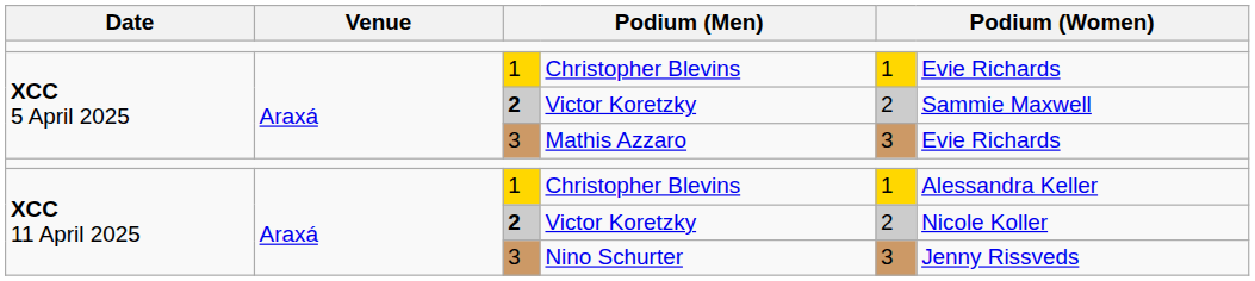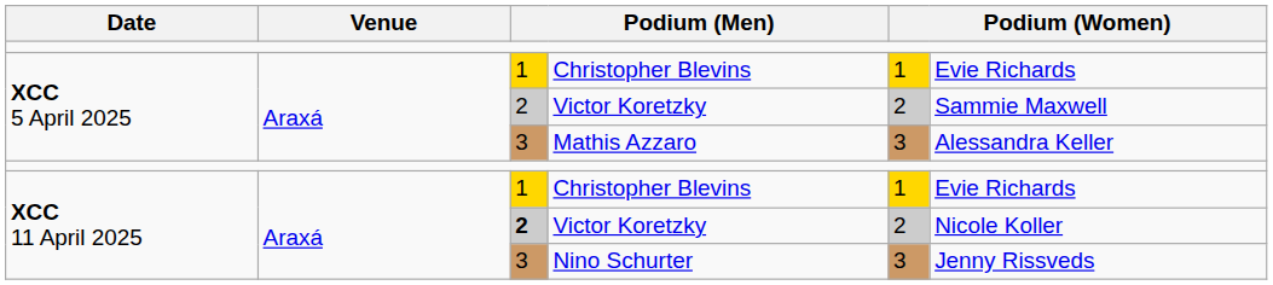XCC 5 April 2025 / Victor Koretzky | column 3: bold -> normal
Mathis Azzaro | column 6: Evie Richards -> Alessandra Keller
XCC 11 April 2025 / Christopher Blevins | column 6: Alessandra Keller -> Evie Richards
